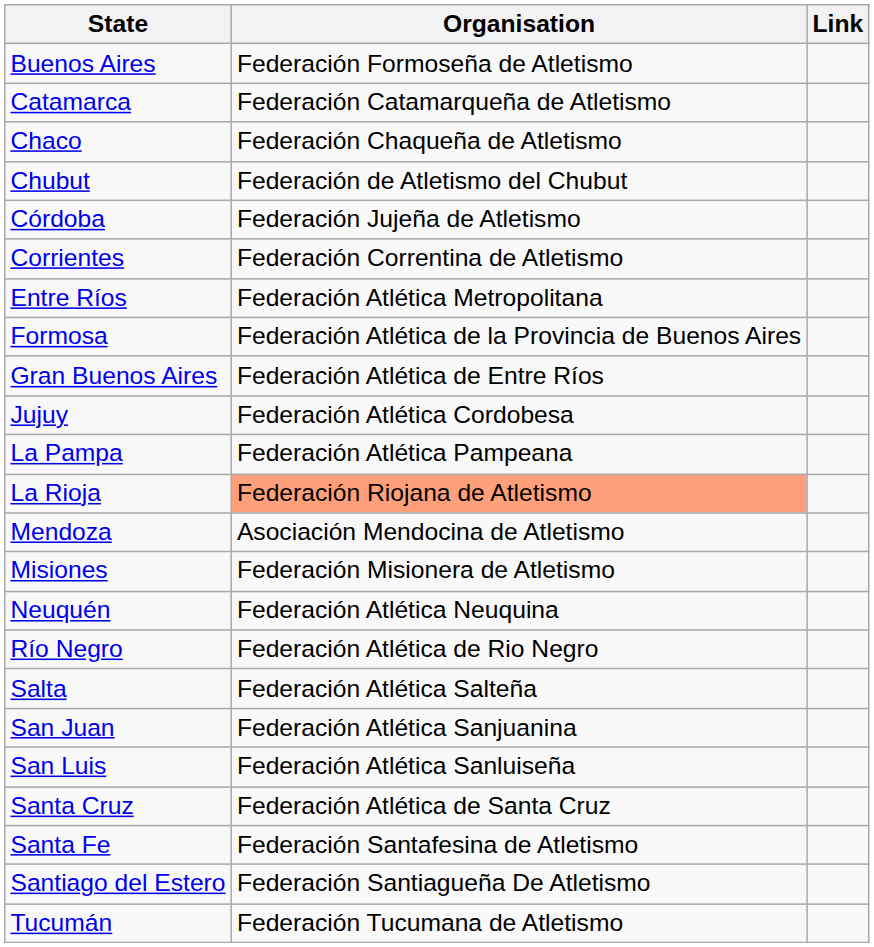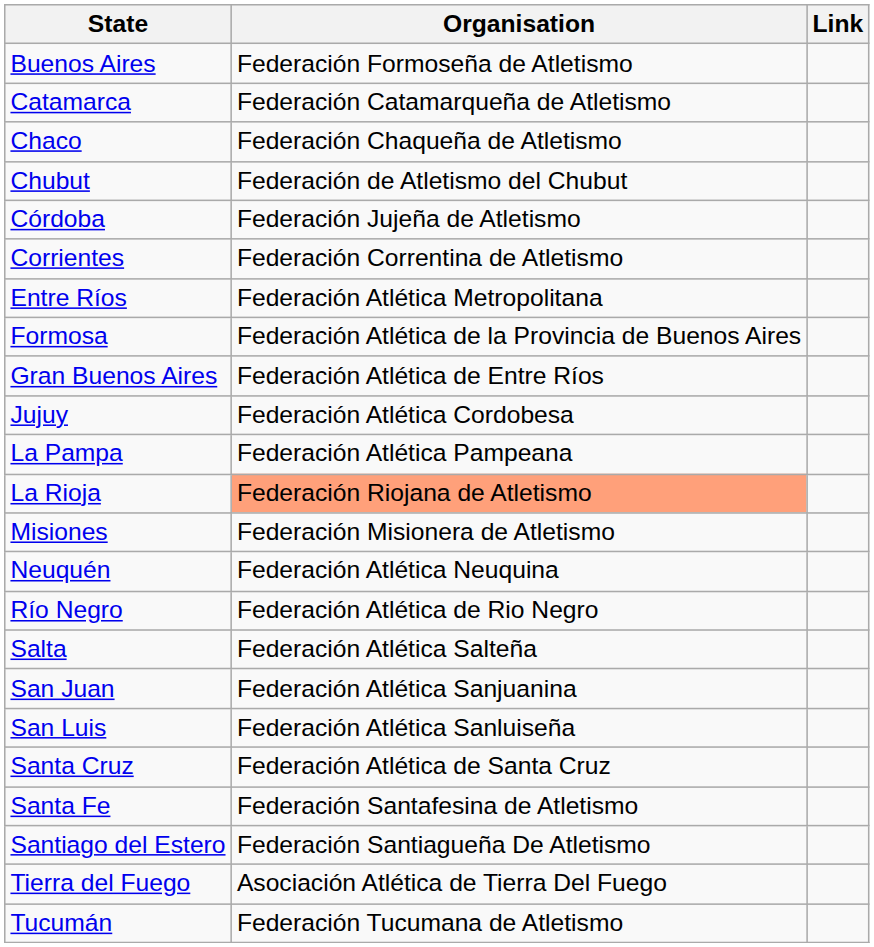- row: Mendoza | Asociación Mendocina de Atletismo
+ row: Tierra del Fuego | Asociación Atlética de Tierra Del Fuego
